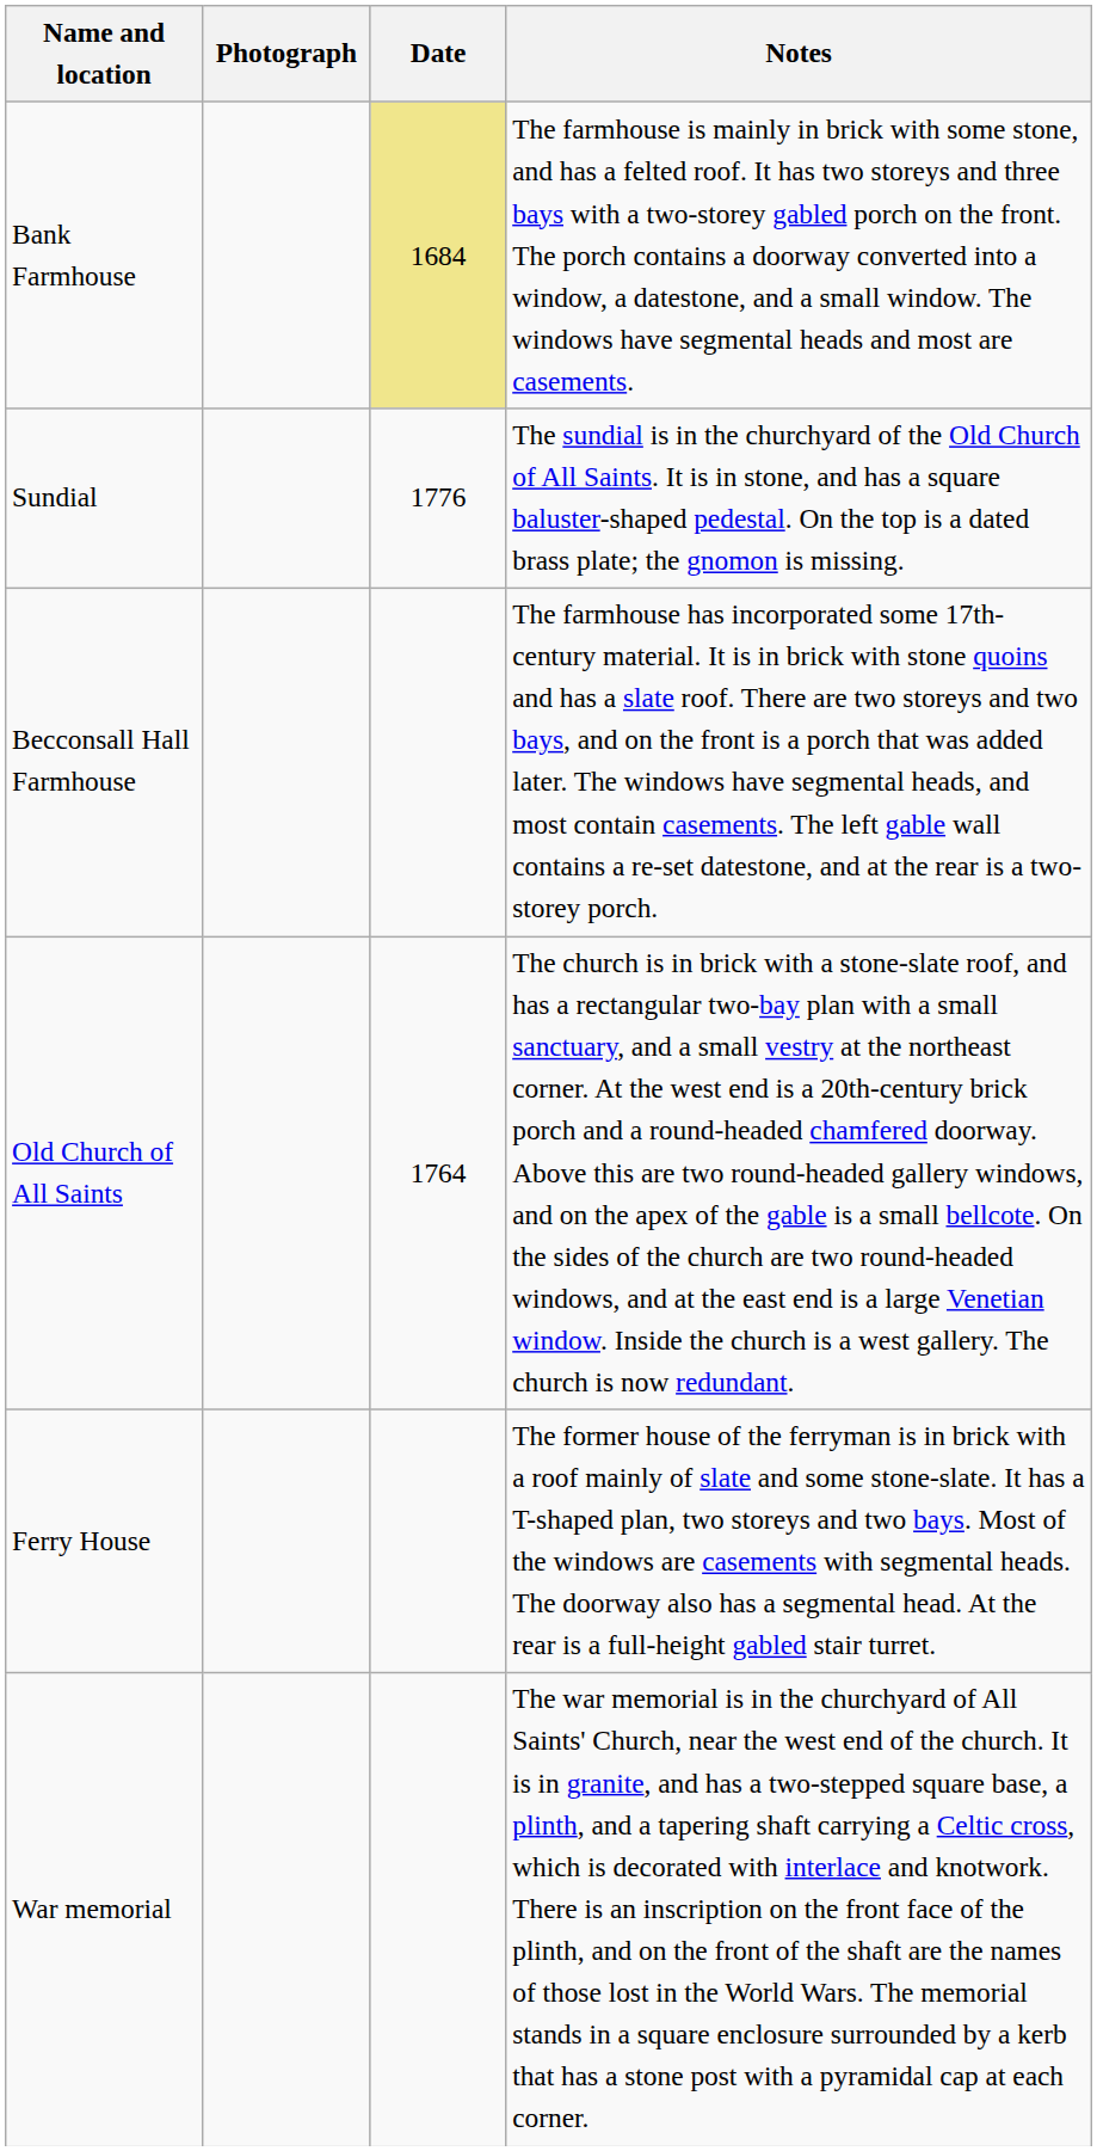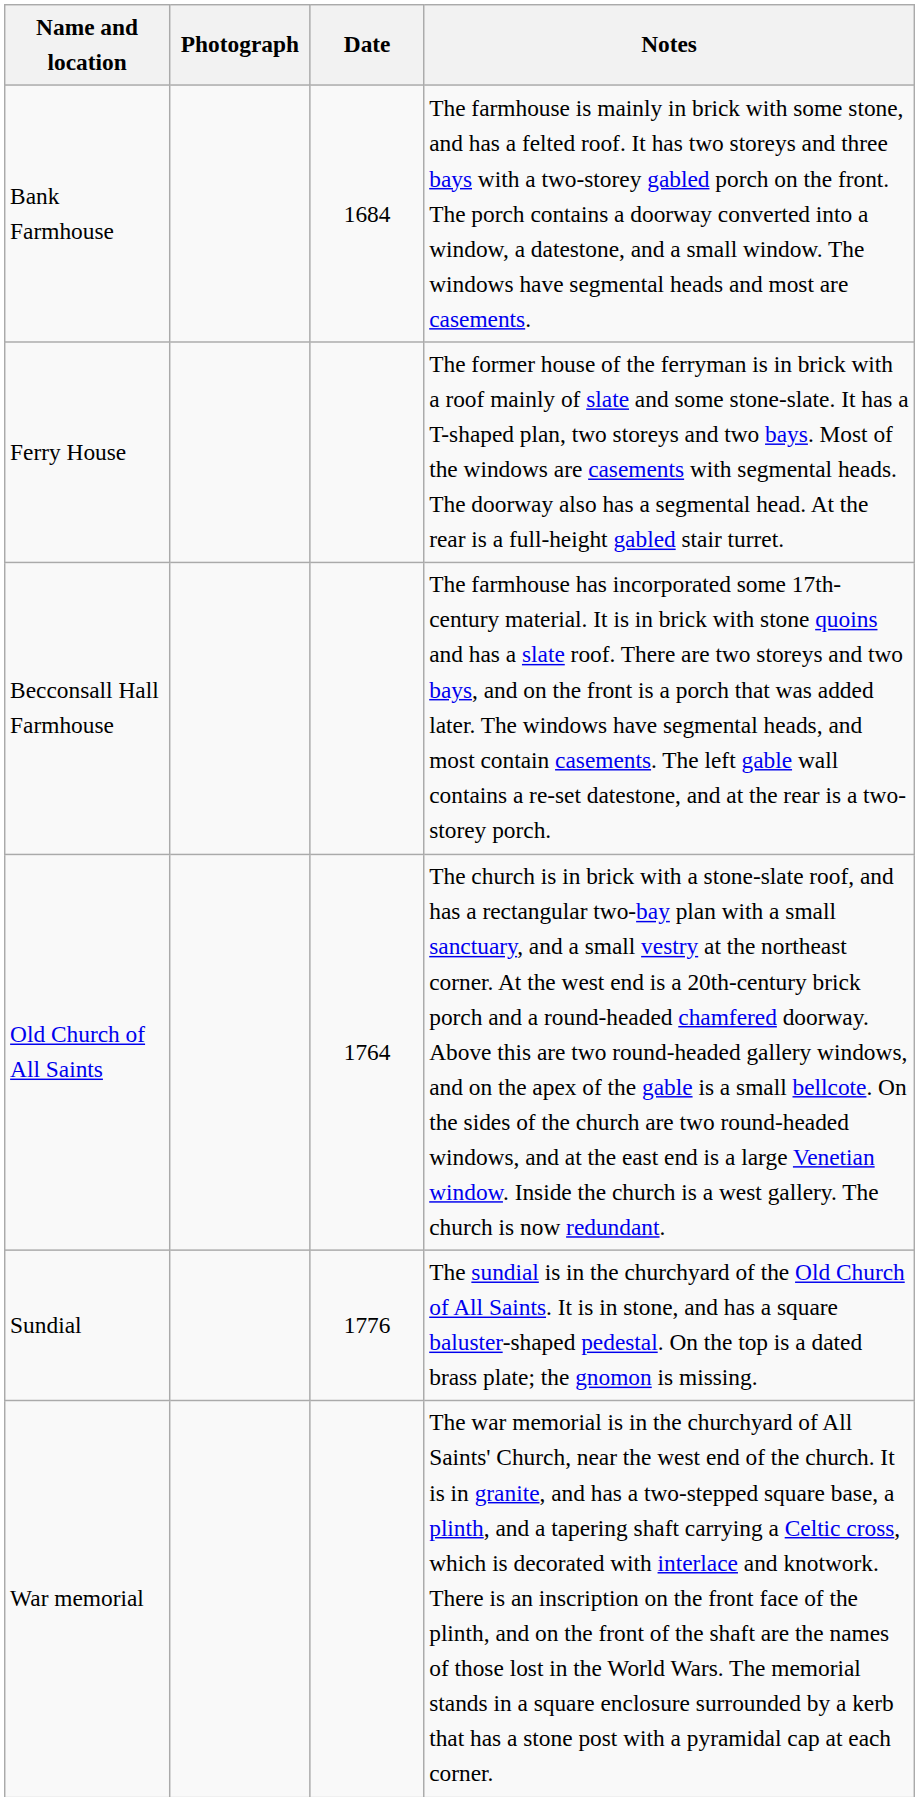Bank Farmhouse | Date: khaki background -> no background
rows swapped: Ferry House <-> Sundial
